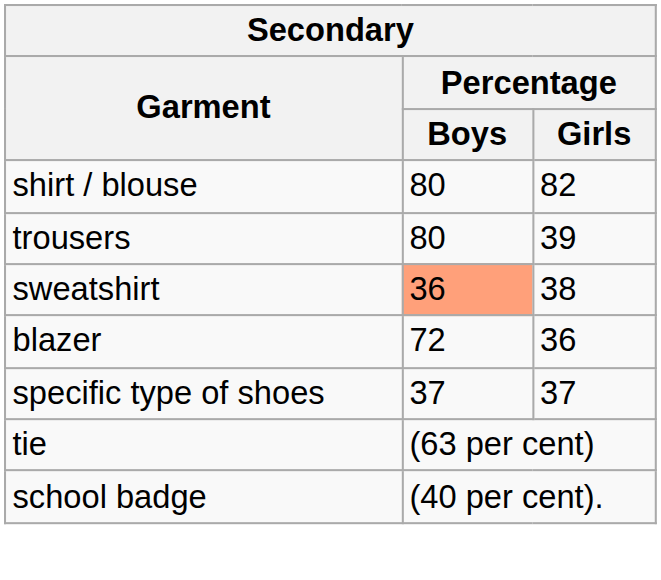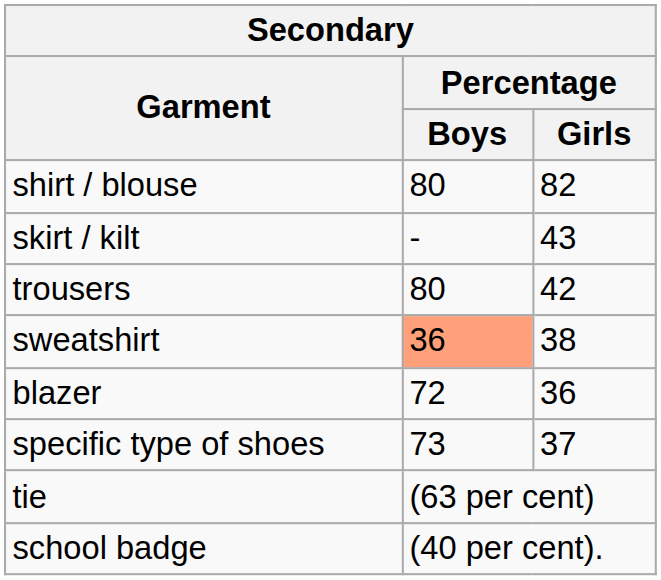+ row: skirt / kilt | - | 43
trousers | Percentage / Girls: 39 -> 42
specific type of shoes | Percentage / Boys: 37 -> 73
